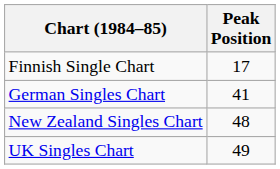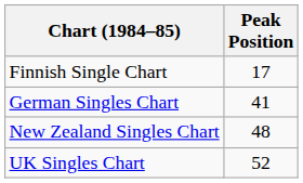UK Singles Chart | Peak Position: 49 -> 52
